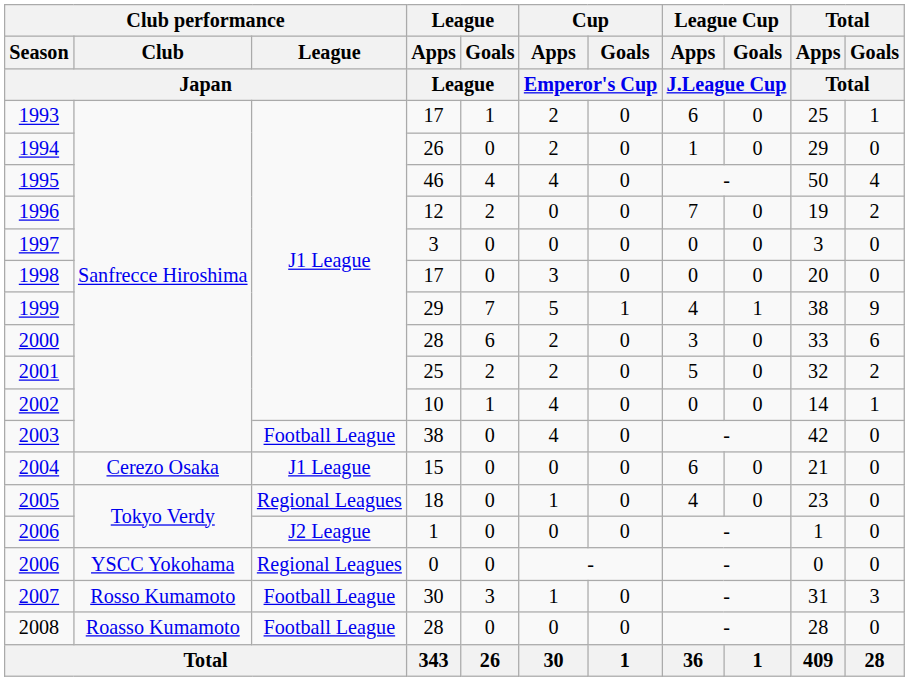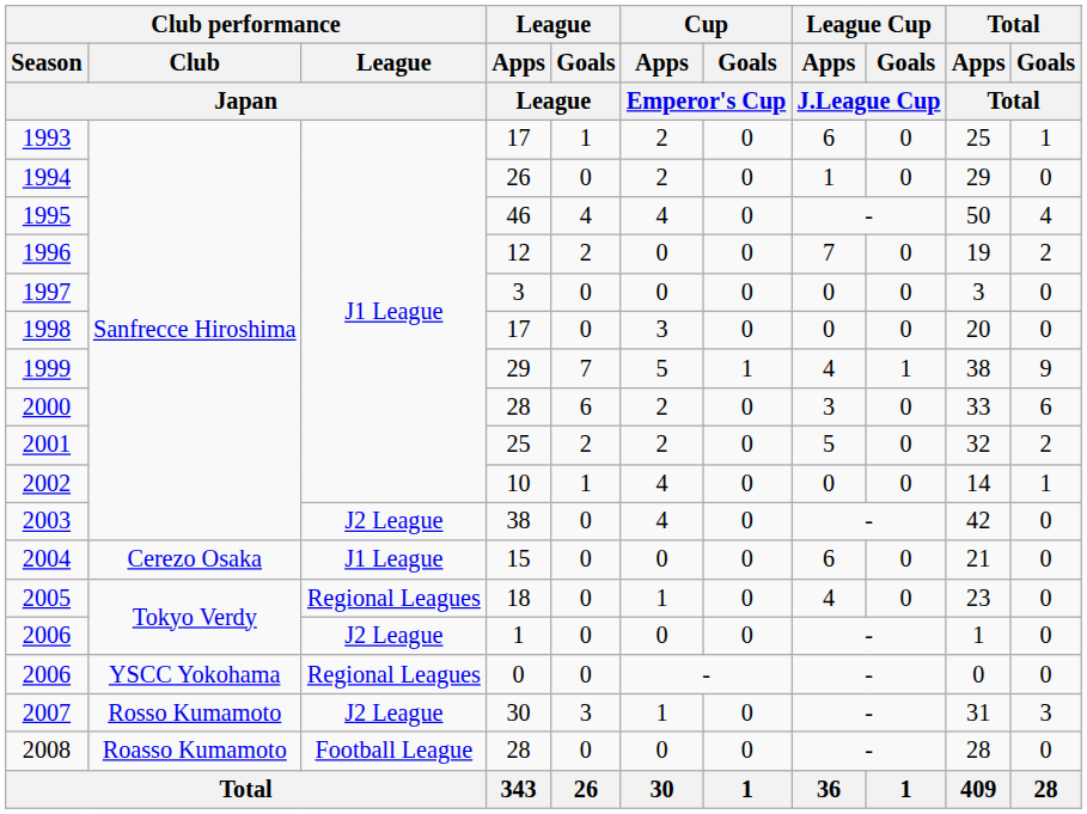2003 | Club performance / League / Japan: Football League -> J2 League
2007 | Club performance / League / Japan: Football League -> J2 League
